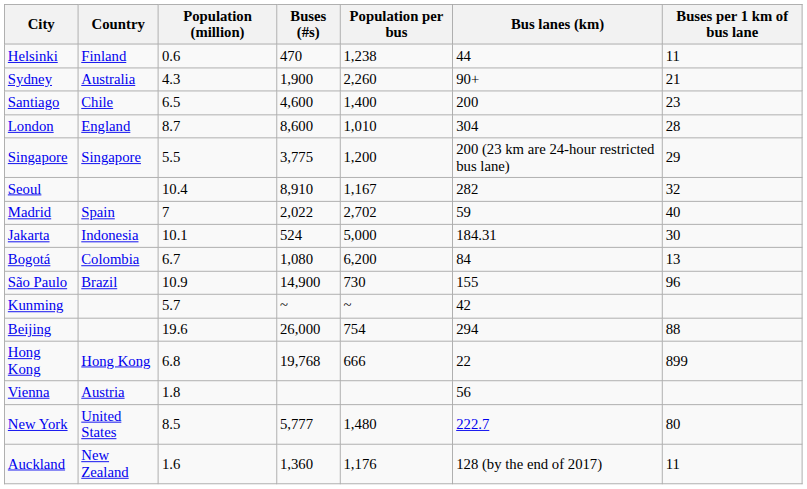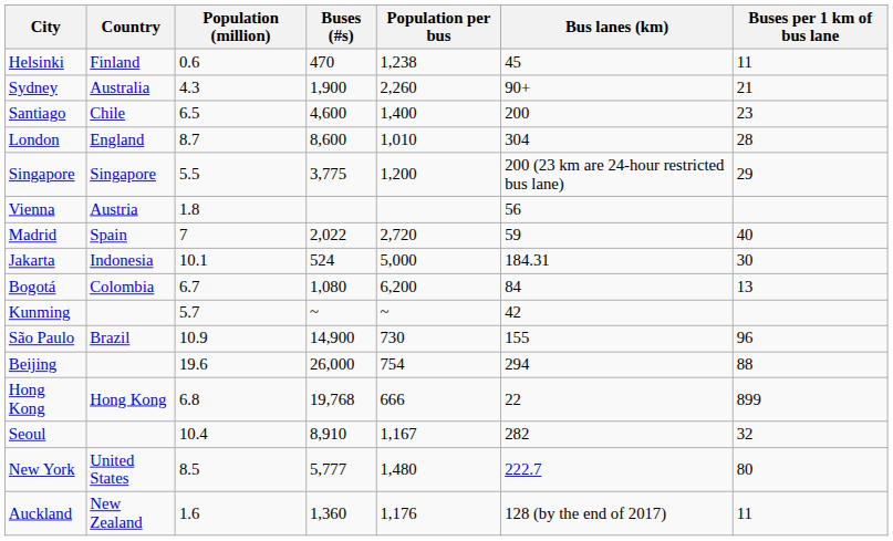Helsinki | Bus lanes (km): 44 -> 45
rows swapped: Seoul <-> Vienna
Madrid | Population per bus: 2,702 -> 2,720
rows swapped: São Paulo <-> Kunming
